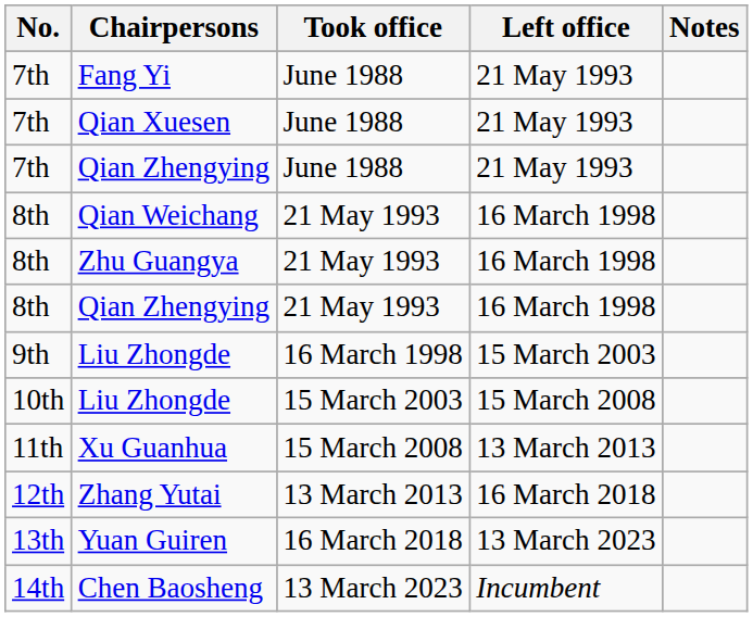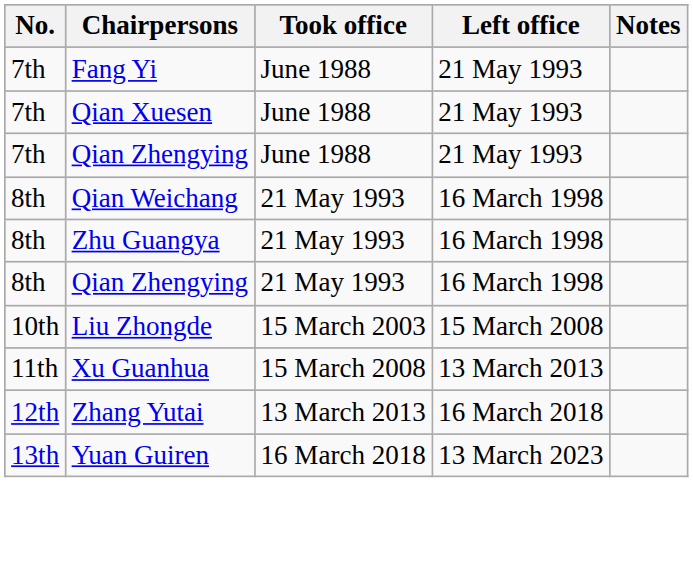- row: 9th | Liu Zhongde | 16 March 1998 | 15 March 2003
- row: 14th | Chen Baosheng | 13 March 2023 | Incumbent
